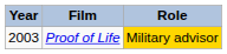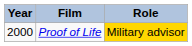Proof of Life | Year: 2003 -> 2000
